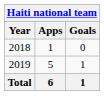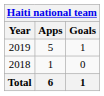rows swapped: 2018 <-> 2019
